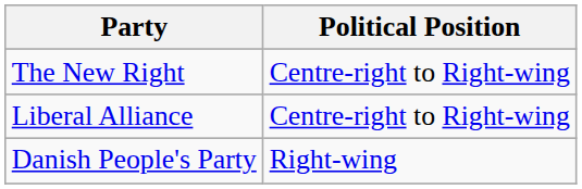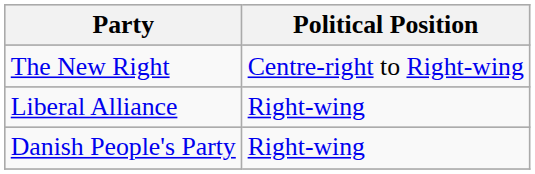Liberal Alliance | Political Position: Centre-right to Right-wing -> Right-wing
